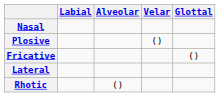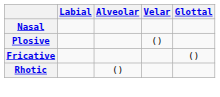- row: Lateral
